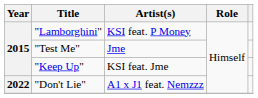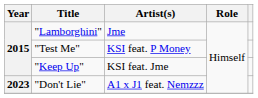"Lamborghini" | Artist(s): KSI feat. P Money -> Jme
"Test Me" | Artist(s): Jme -> KSI feat. P Money
"Don't Lie" | Year: 2022 -> 2023
